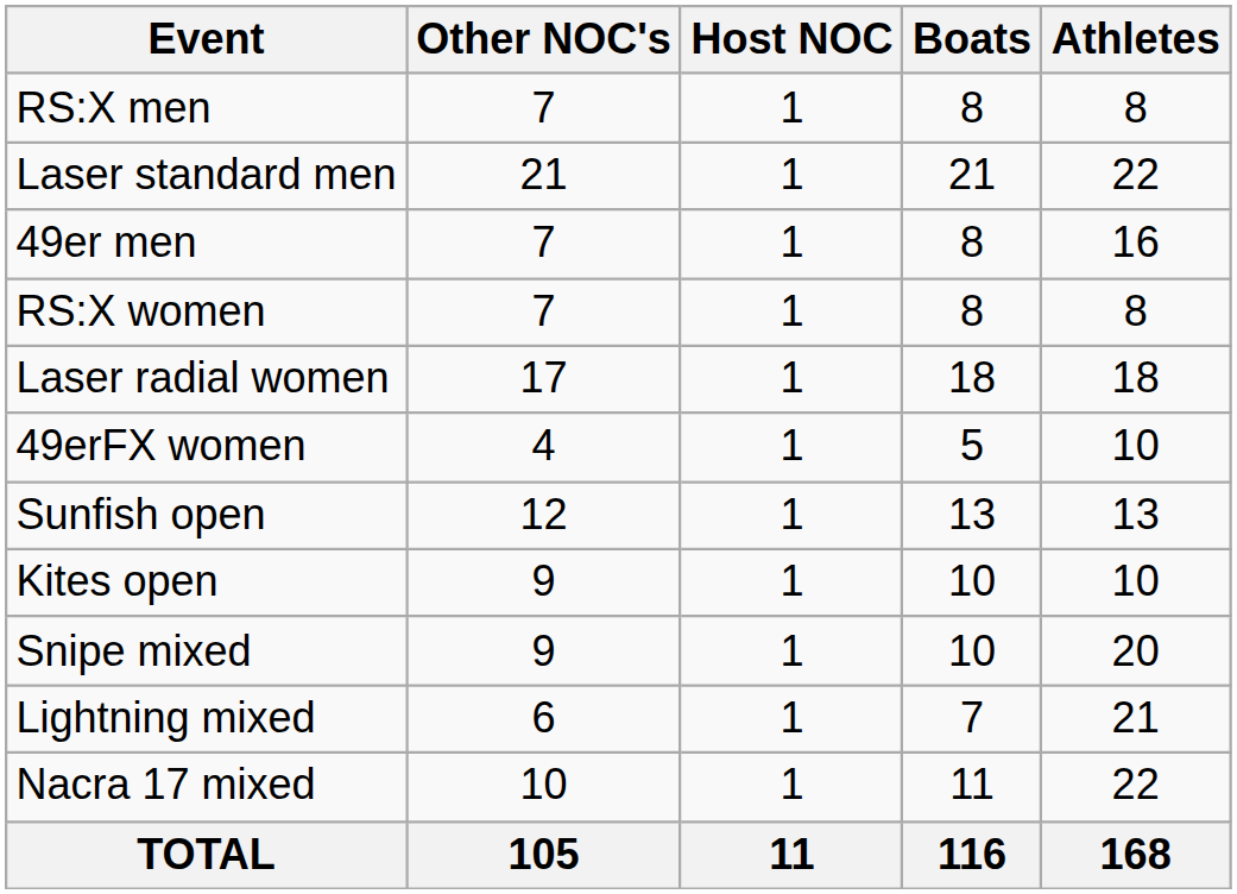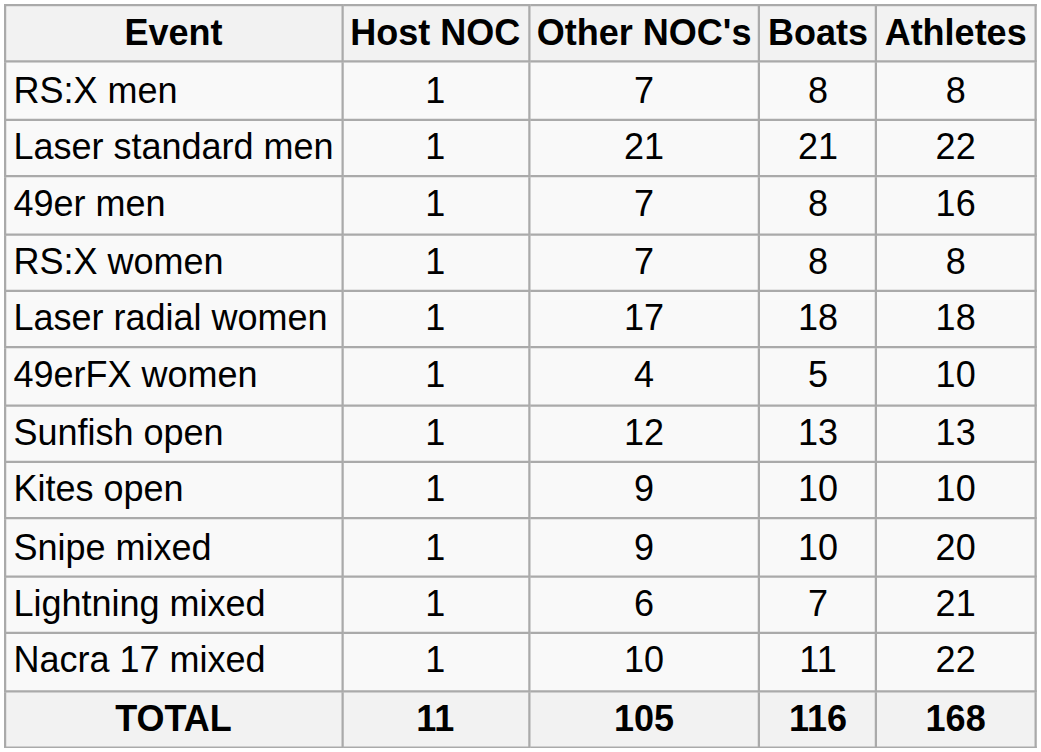columns swapped: Host NOC <-> Other NOC's
